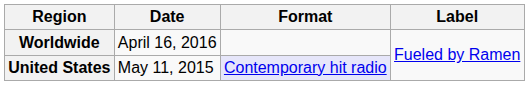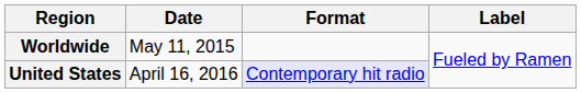Worldwide | Date: April 16, 2016 -> May 11, 2015
United States | Date: May 11, 2015 -> April 16, 2016
